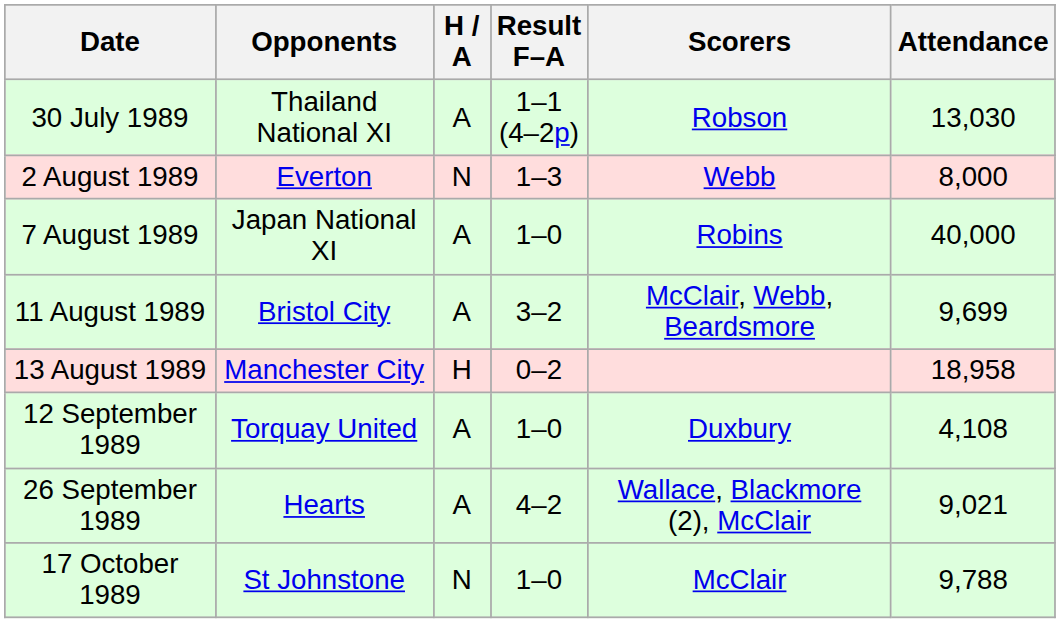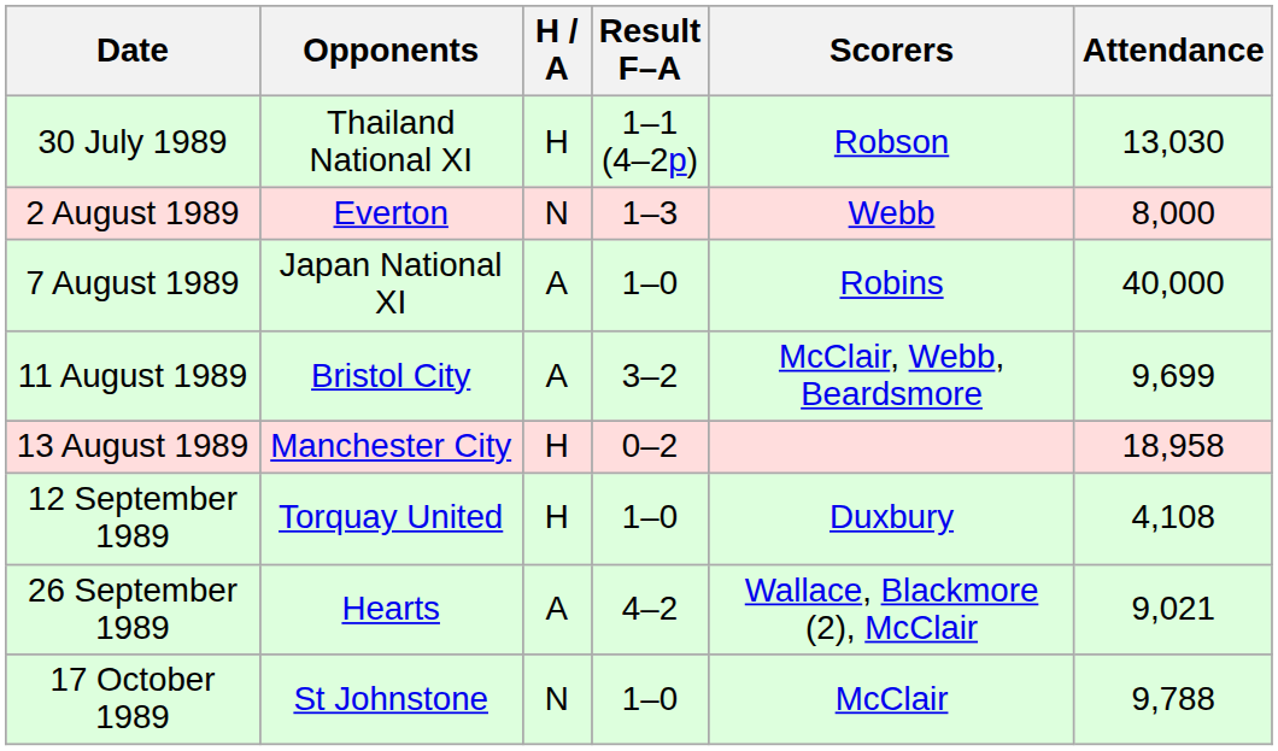30 July 1989 | H / A: A -> H
12 September 1989 | H / A: A -> H
